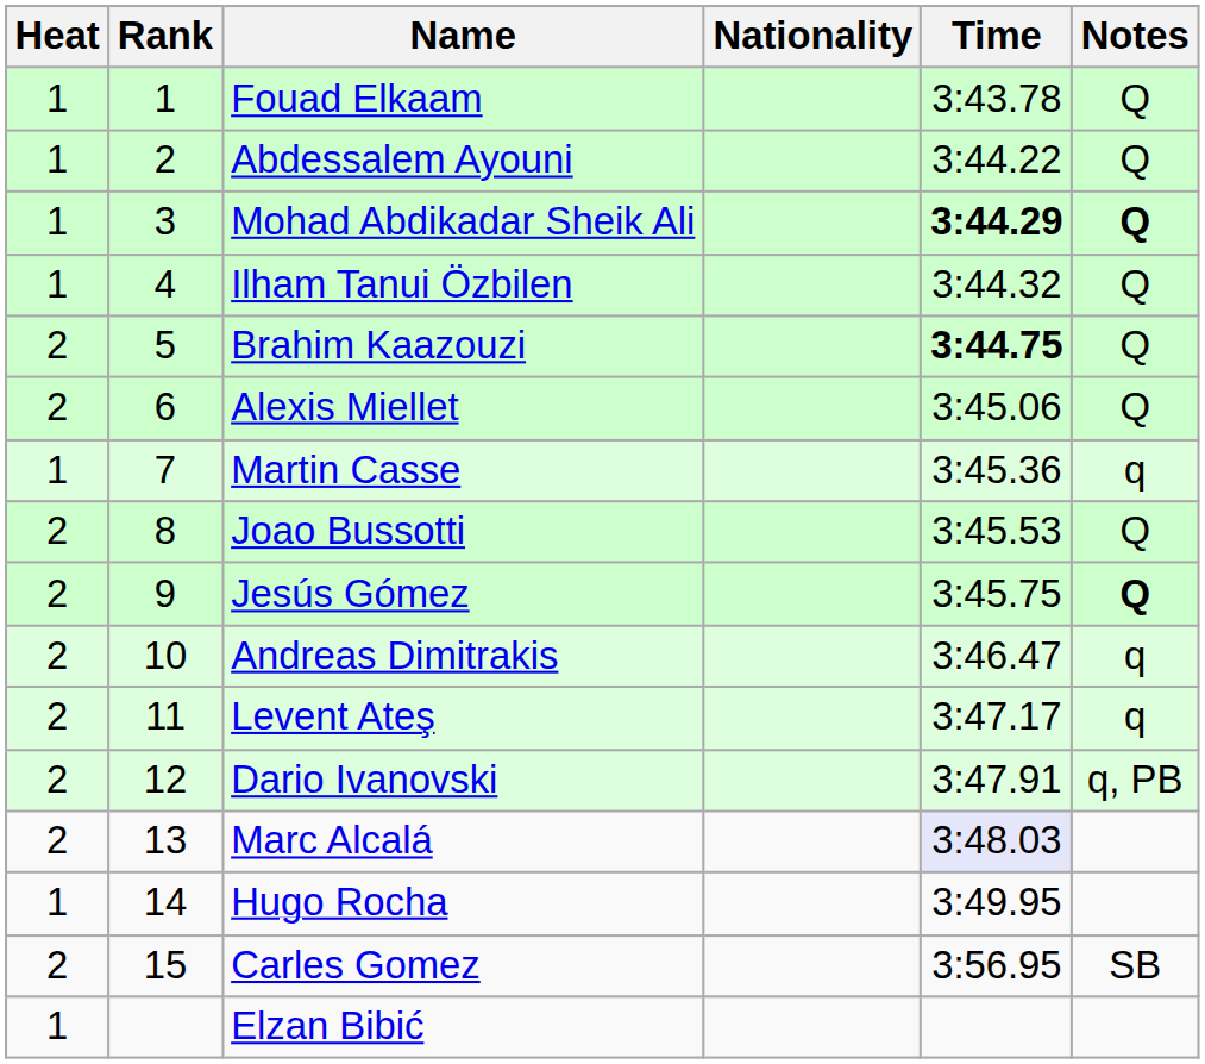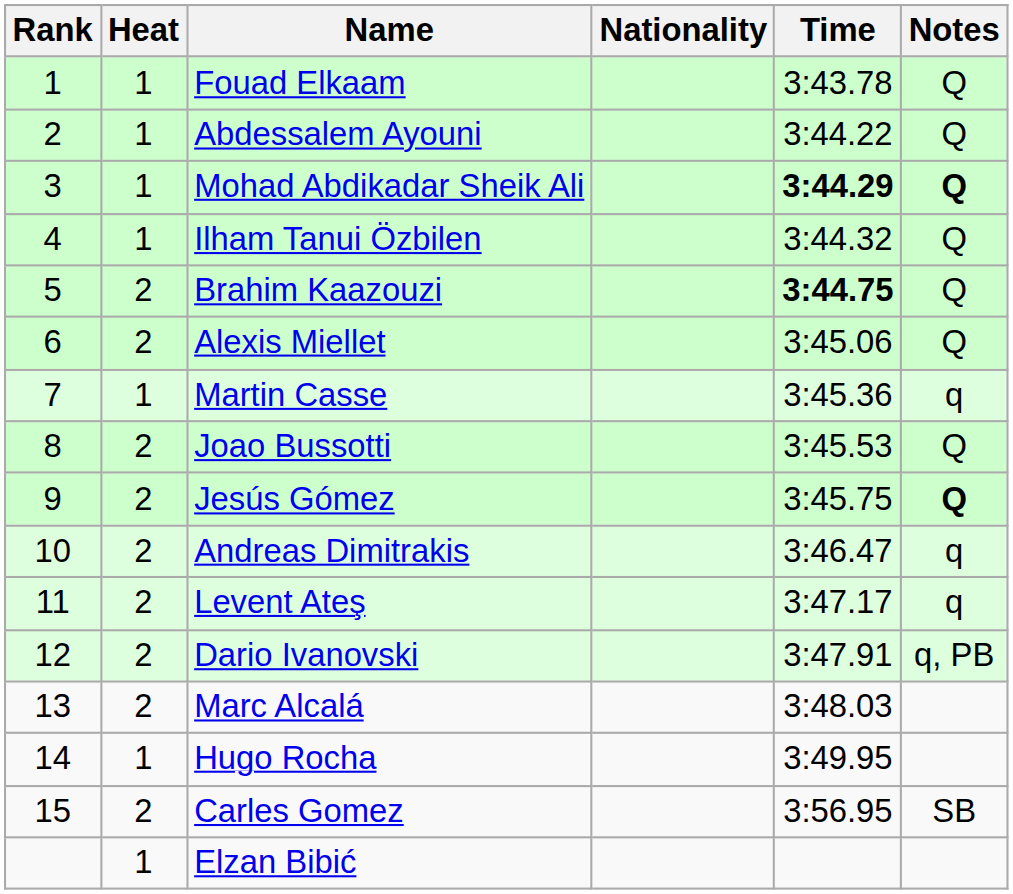columns swapped: Rank <-> Heat
Marc Alcalá | Time: lavender background -> no background
